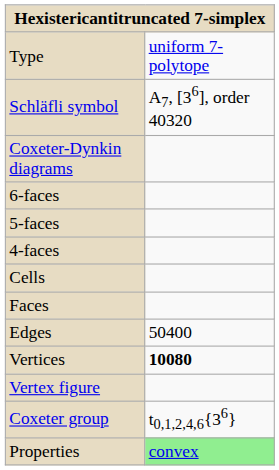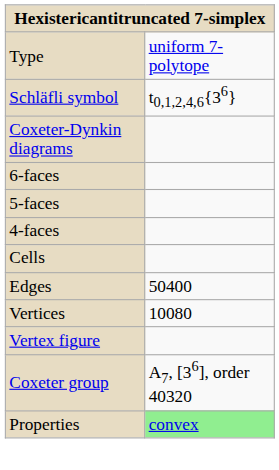Schläfli symbol | column 2: A7, [36], order 40320 -> t0,1,2,4,6{36}
- row: Faces
Vertices | column 2: bold -> normal
Coxeter group | column 2: t0,1,2,4,6{36} -> A7, [36], order 40320
